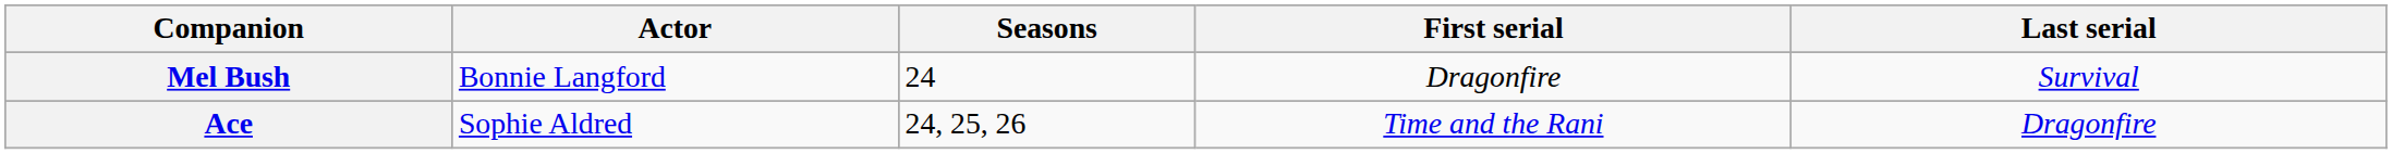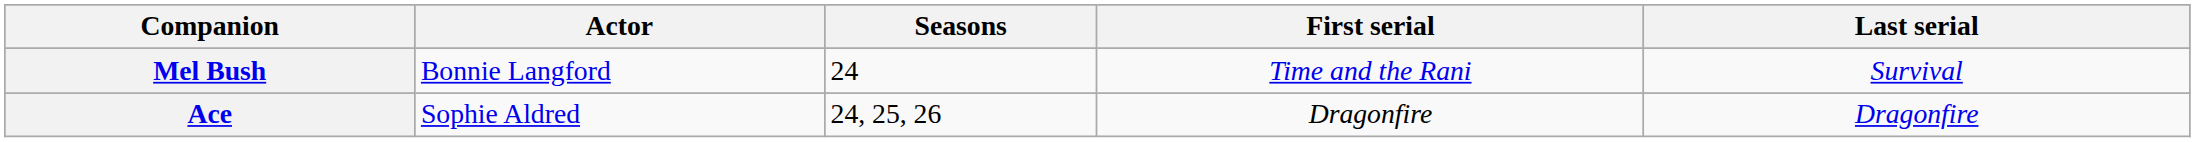Mel Bush | First serial: Dragonfire -> Time and the Rani
Ace | First serial: Time and the Rani -> Dragonfire
